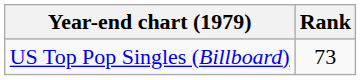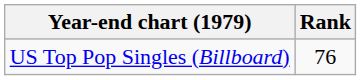US Top Pop Singles (Billboard) | Rank: 73 -> 76
